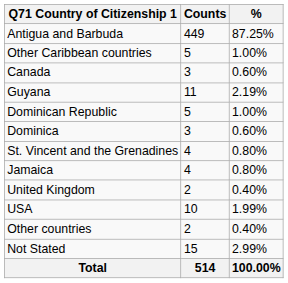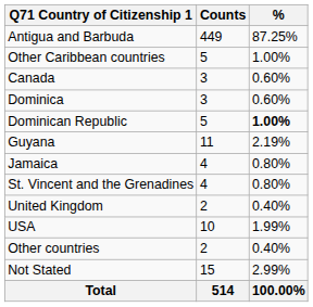rows swapped: Dominica <-> Guyana
Dominican Republic | %: normal -> bold
rows swapped: Jamaica <-> St. Vincent and the Grenadines
